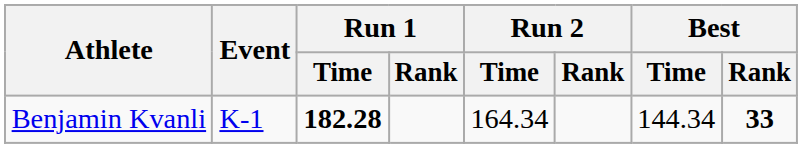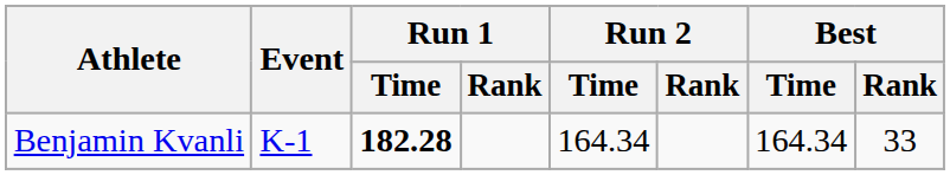Benjamin Kvanli | Best / Time: 144.34 -> 164.34
Benjamin Kvanli | Best / Rank: bold -> normal
